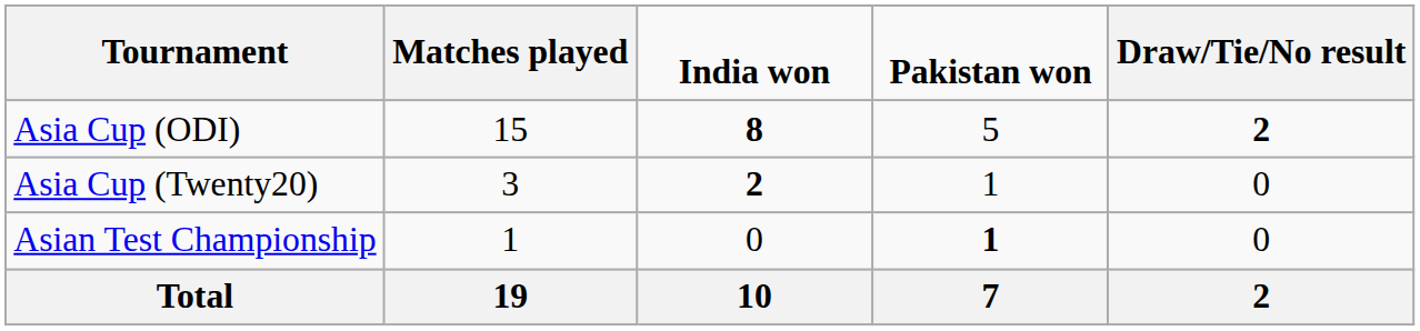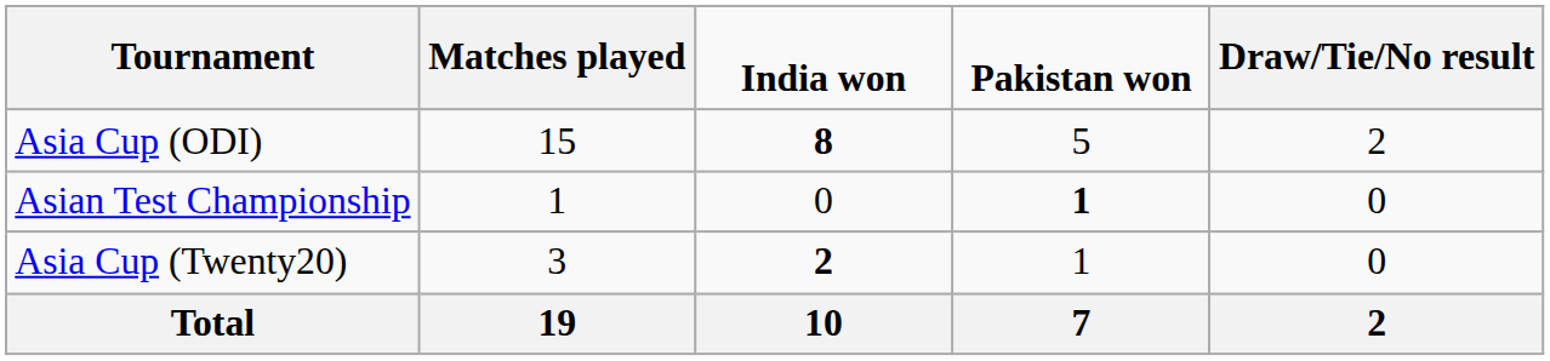Asia Cup (ODI) | column 5: bold -> normal
rows swapped: Asia Cup (Twenty20) <-> Asian Test Championship
